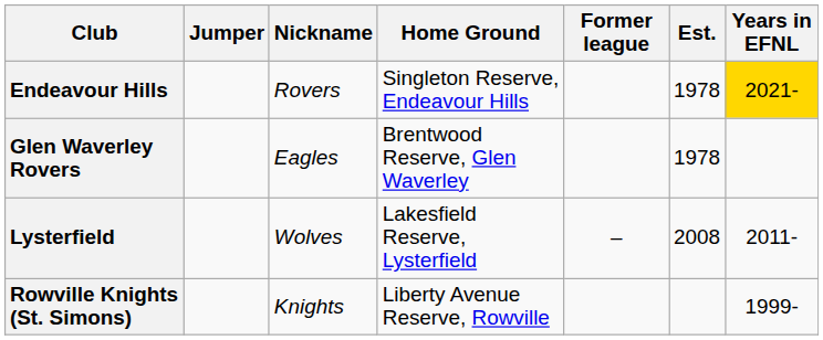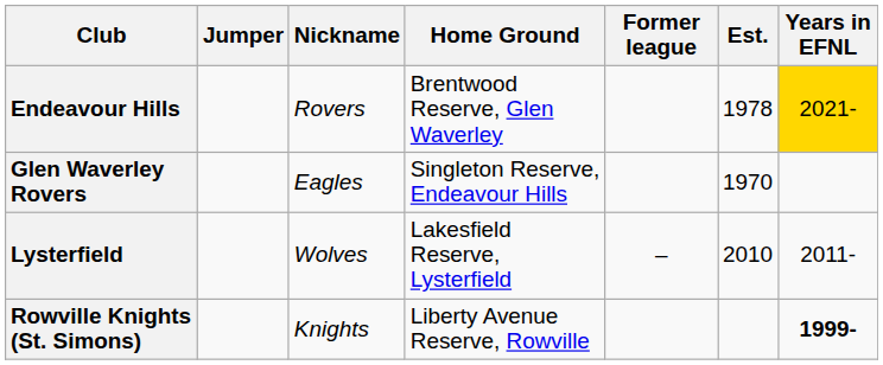Endeavour Hills | Home Ground: Singleton Reserve, Endeavour Hills -> Brentwood Reserve, Glen Waverley
Glen Waverley Rovers | Home Ground: Brentwood Reserve, Glen Waverley -> Singleton Reserve, Endeavour Hills
Glen Waverley Rovers | Est.: 1978 -> 1970
Lysterfield | Est.: 2008 -> 2010
Rowville Knights (St. Simons) | Years in EFNL: normal -> bold
